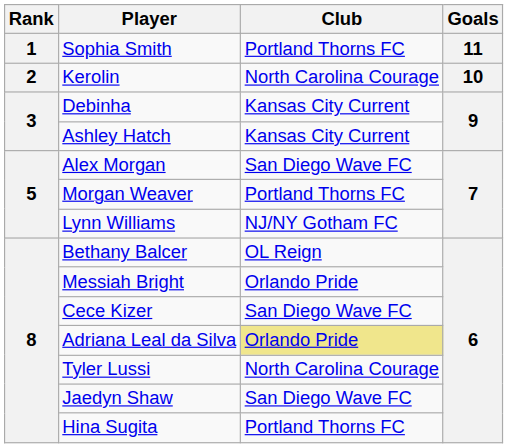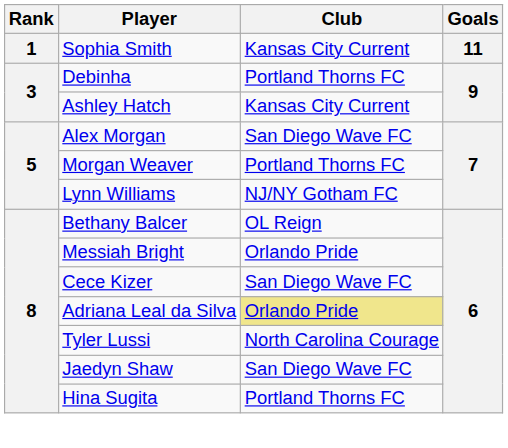Sophia Smith | Club: Portland Thorns FC -> Kansas City Current
- row: 2 | Kerolin | North Carolina Courage | 10
Debinha | Club: Kansas City Current -> Portland Thorns FC
